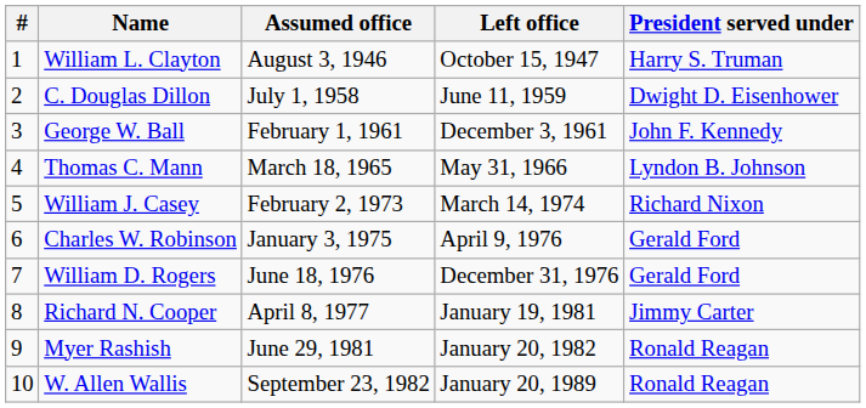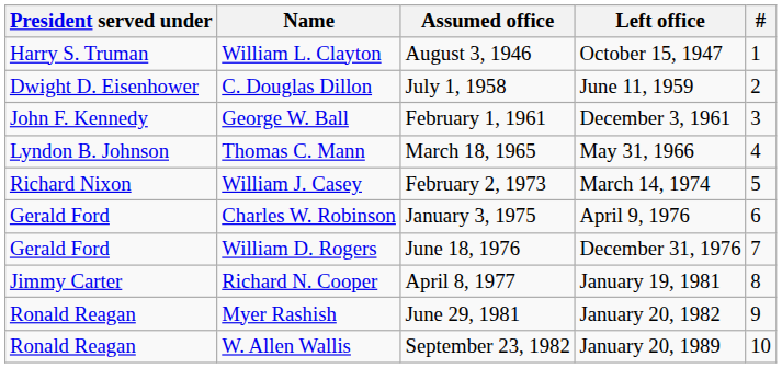columns swapped: # <-> President served under
